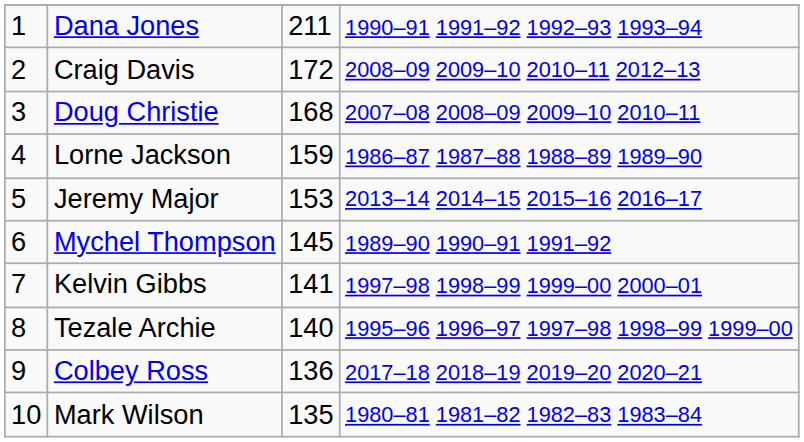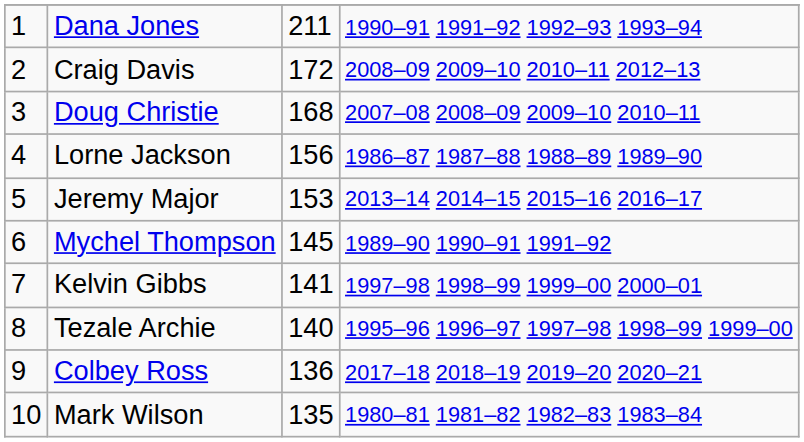Lorne Jackson | column 3: 159 -> 156
